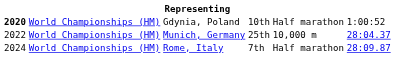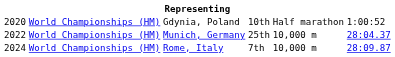Gdynia, Poland | column 1: bold -> normal
Rome, Italy | column 5: Half marathon -> 10,000 m
